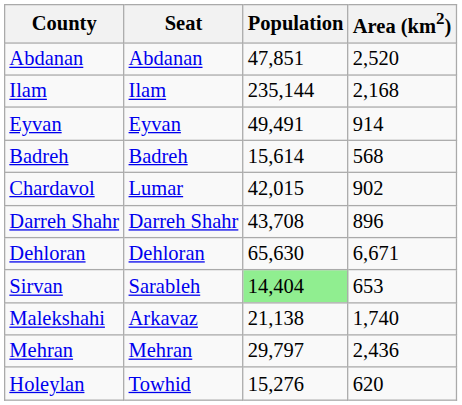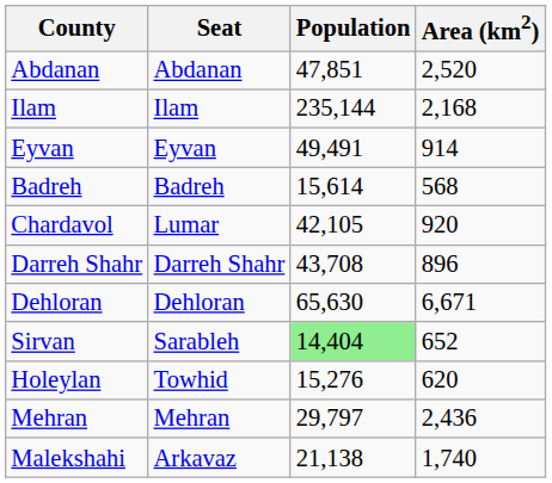Chardavol | Population: 42,015 -> 42,105
Chardavol | Area (km2): 902 -> 920
Sirvan | Area (km2): 653 -> 652
rows swapped: Malekshahi <-> Holeylan
